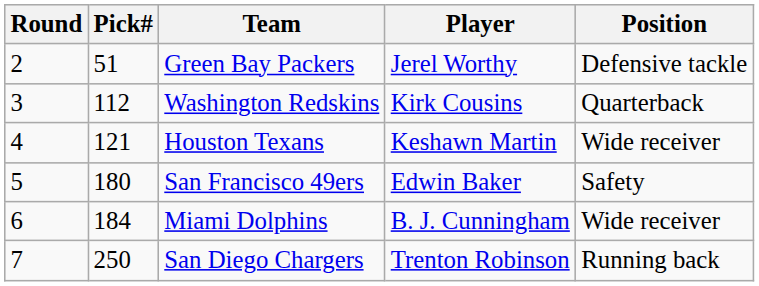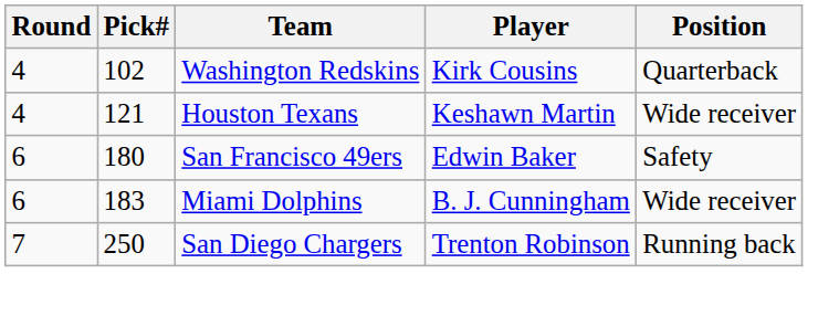- row: 2 | 51 | Green Bay Packers | Jerel Worthy | Defensive tackle
Washington Redskins | Round: 3 -> 4
Washington Redskins | Pick#: 112 -> 102
San Francisco 49ers | Round: 5 -> 6
Miami Dolphins | Pick#: 184 -> 183
